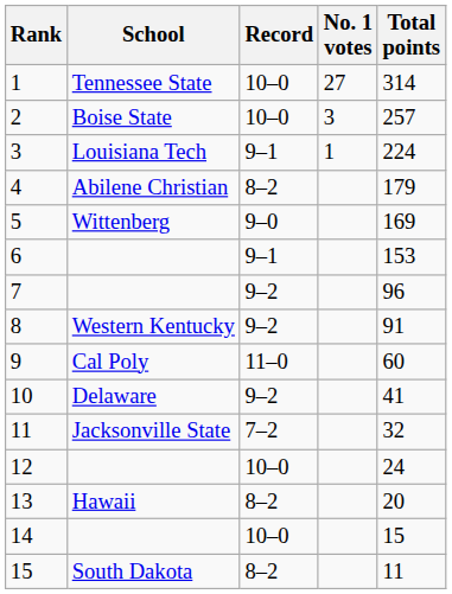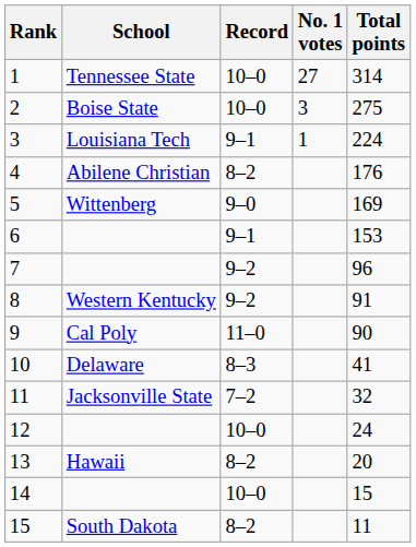2 | Total points: 257 -> 275
4 | Total points: 179 -> 176
9 | Total points: 60 -> 90
10 | Record: 9–2 -> 8–3
